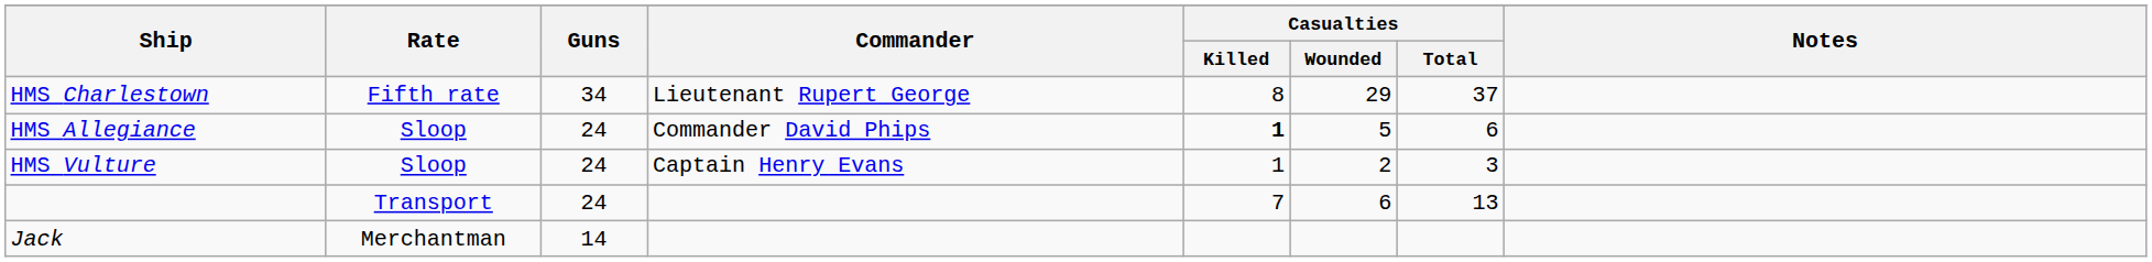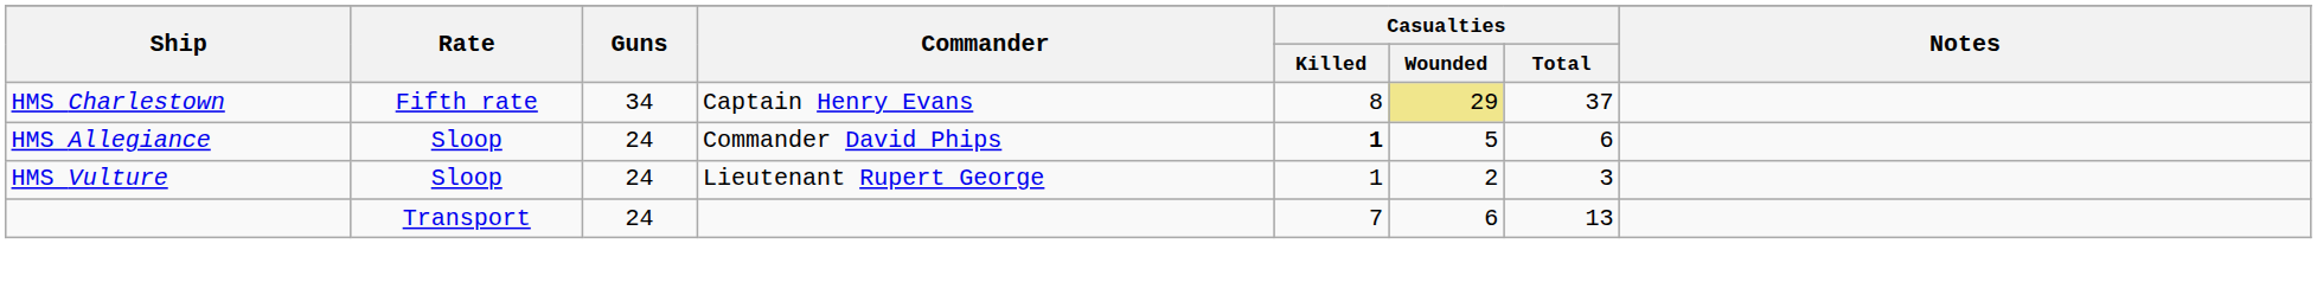HMS Charlestown | Commander: Lieutenant Rupert George -> Captain Henry Evans
HMS Charlestown | Casualties / Wounded: no background -> khaki background
HMS Vulture | Commander: Captain Henry Evans -> Lieutenant Rupert George
- row: Jack | Merchantman | 14
